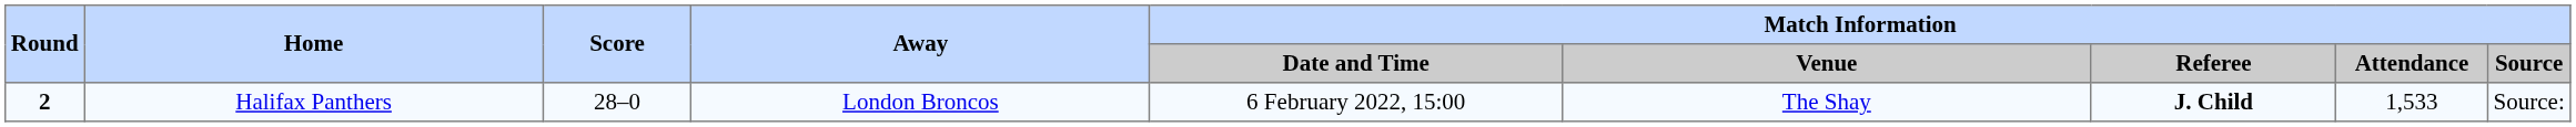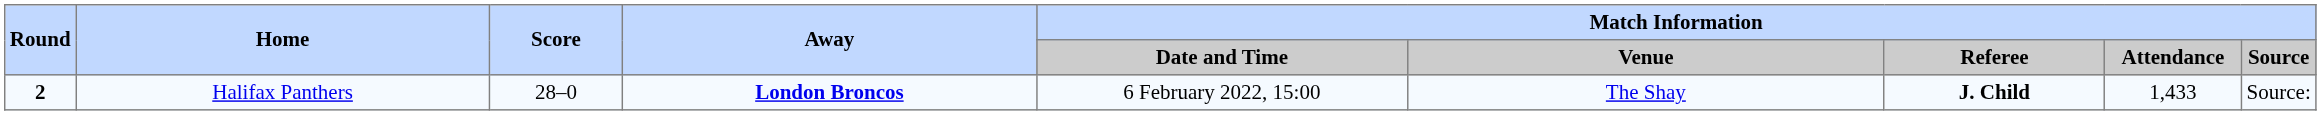Halifax Panthers | Away: normal -> bold
Halifax Panthers | Match Information / Attendance: 1,533 -> 1,433
